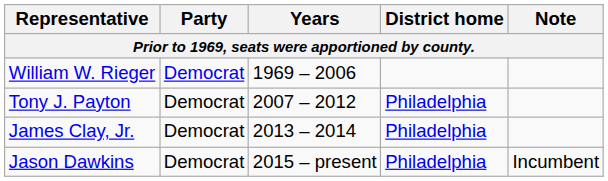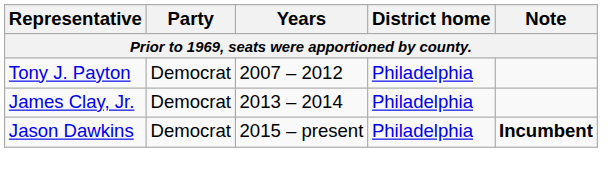- row: William W. Rieger | Democrat | 1969 – 2006
Jason Dawkins | Note: normal -> bold
